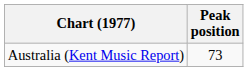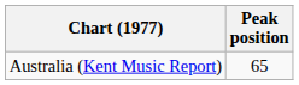Australia (Kent Music Report) | Peak position: 73 -> 65
